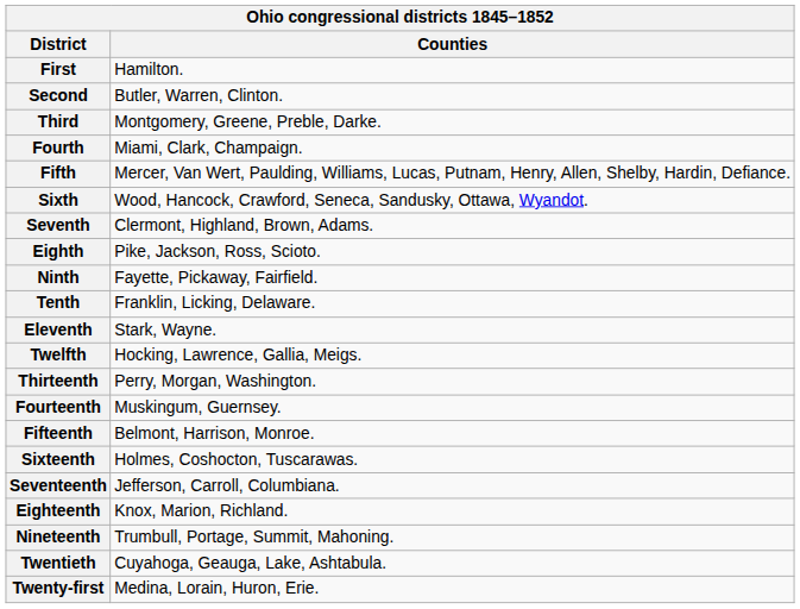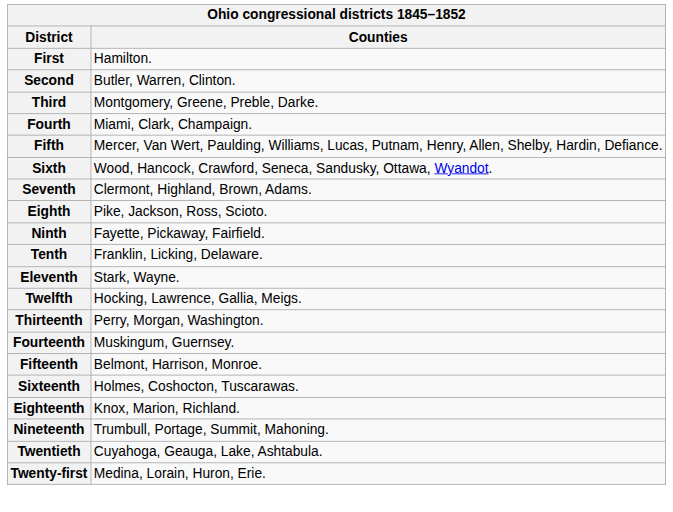- row: Seventeenth | Jefferson, Carroll, Columbiana.
